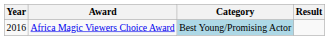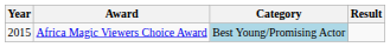Africa Magic Viewers Choice Award | Year: 2016 -> 2015
